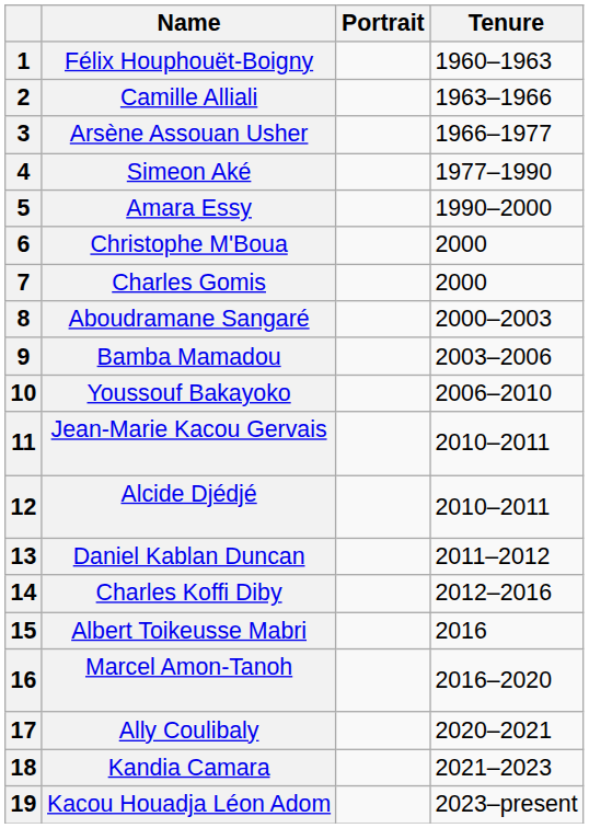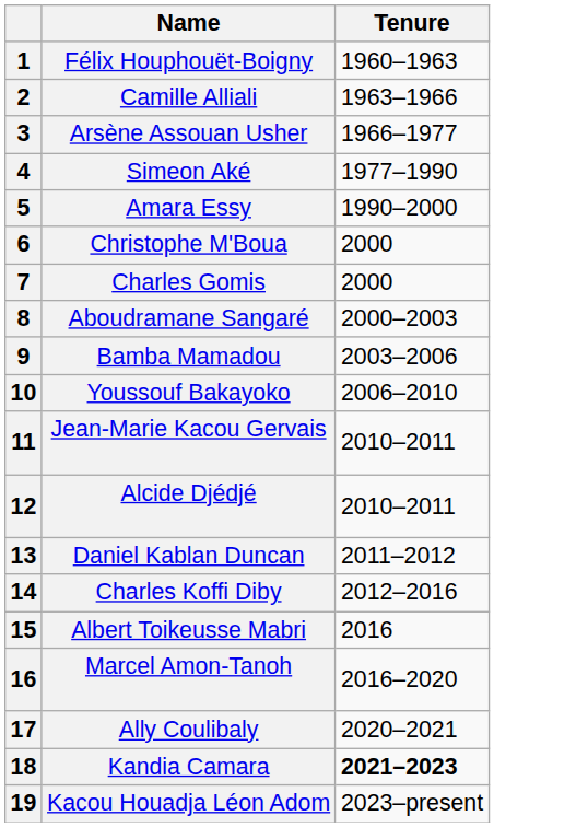- column: Portrait
Kandia Camara | Tenure: normal -> bold
